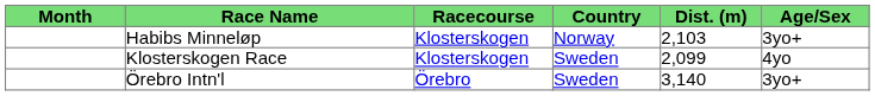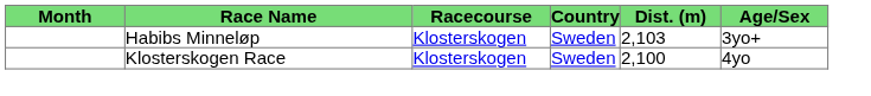Habibs Minneløp | Country: Norway -> Sweden
Klosterskogen Race | Dist. (m): 2,099 -> 2,100
- row: Örebro Intn'l | Örebro | Sweden | 3,140 | 3yo+
